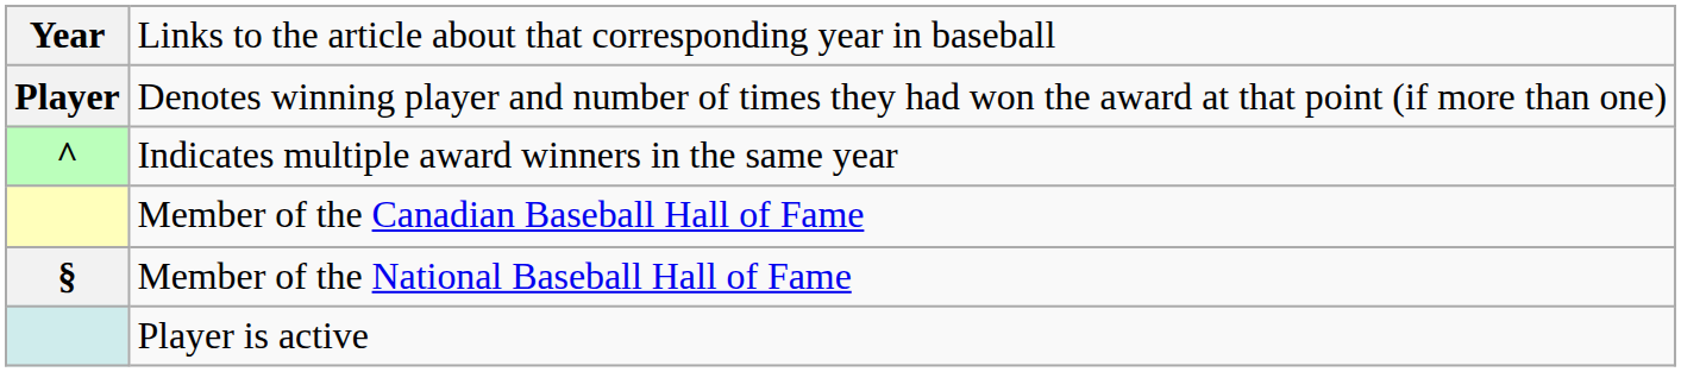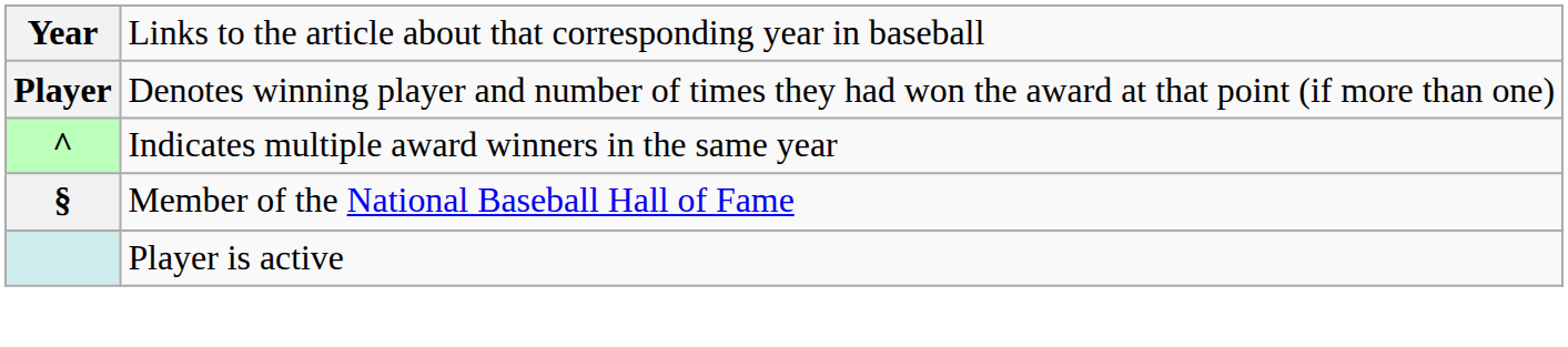- row: Member of the Canadian Baseball Hall of Fame
